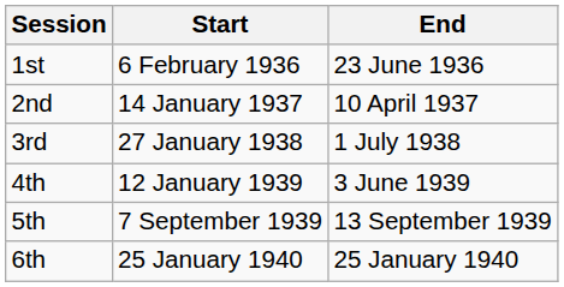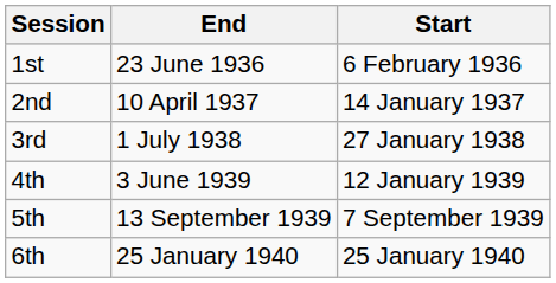columns swapped: Start <-> End
